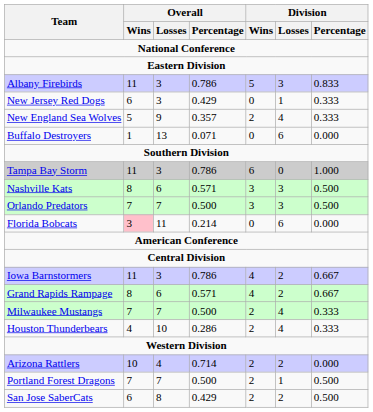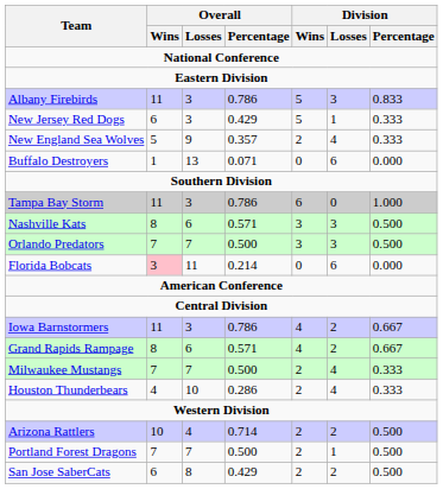New Jersey Red Dogs | Division / Wins: 0 -> 5
Arizona Rattlers | Division / Percentage: 0.000 -> 0.500
